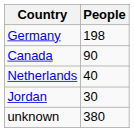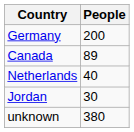Germany | People: 198 -> 200
Canada | People: 90 -> 89
